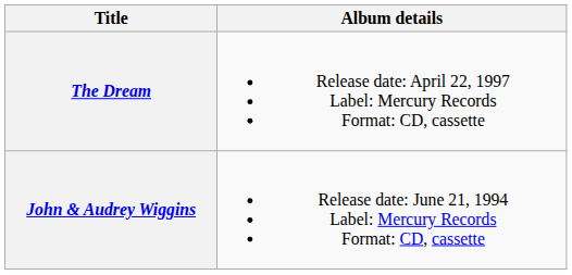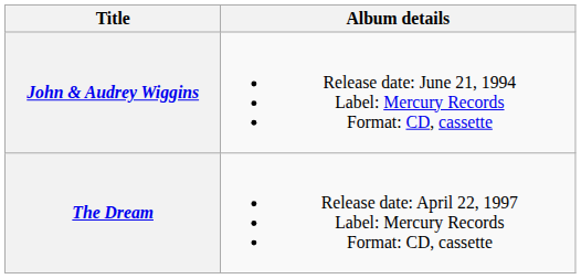rows swapped: John & Audrey Wiggins <-> The Dream
